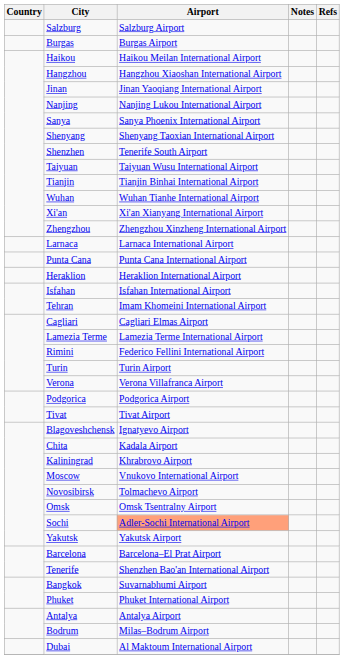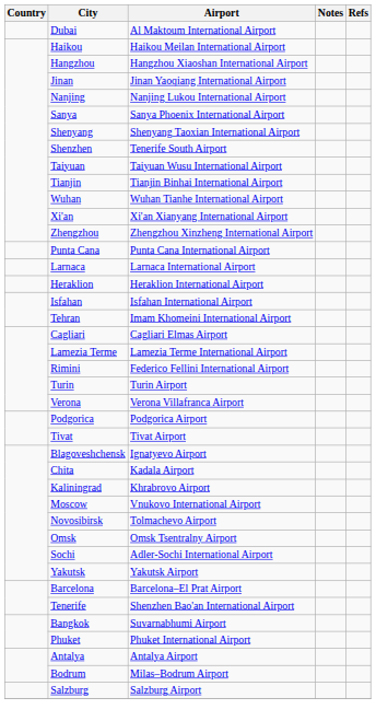rows swapped: Salzburg <-> Dubai
- row: Burgas | Burgas Airport
rows swapped: Larnaca <-> Punta Cana
Sochi | Airport: lightsalmon background -> no background
